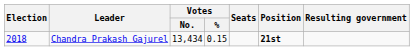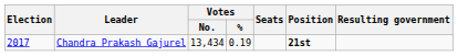Chandra Prakash Gajurel | Election: 2018 -> 2017
Chandra Prakash Gajurel | Votes / %: 0.15 -> 0.19
